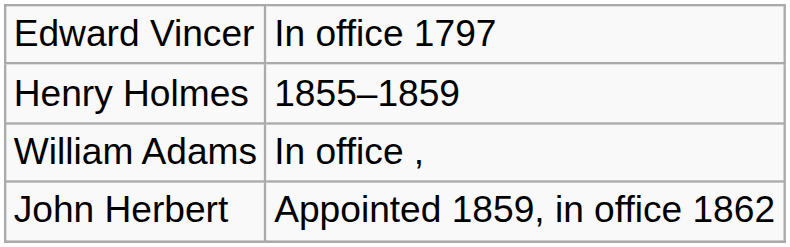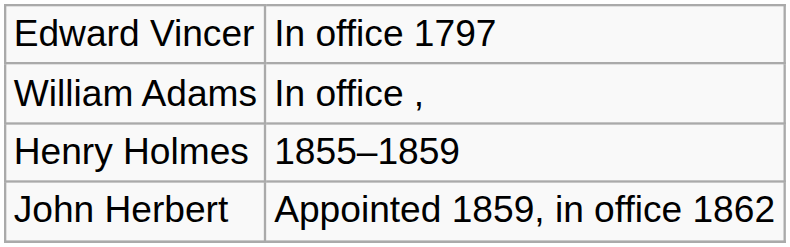rows swapped: William Adams <-> Henry Holmes
